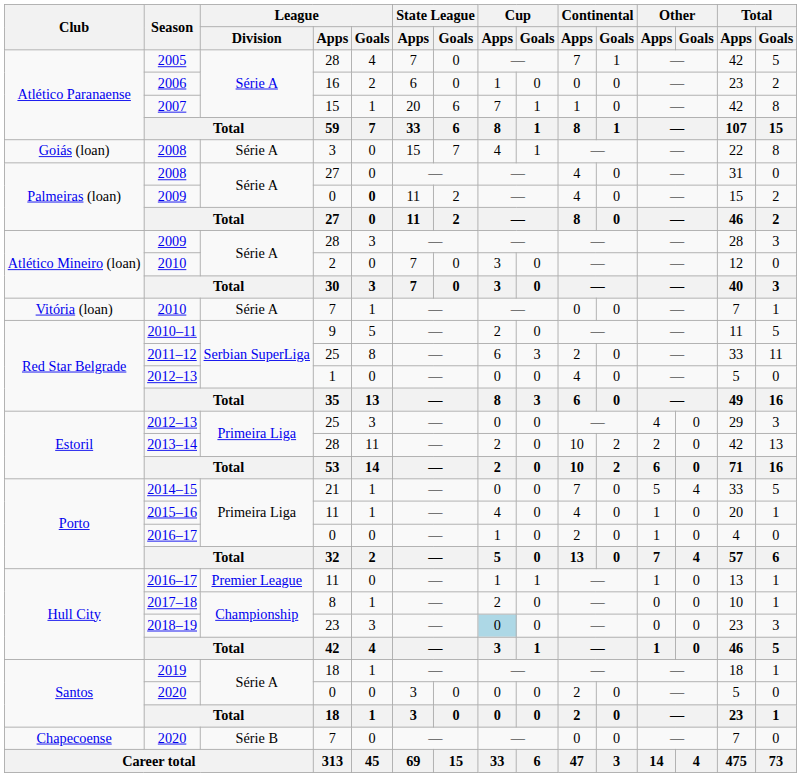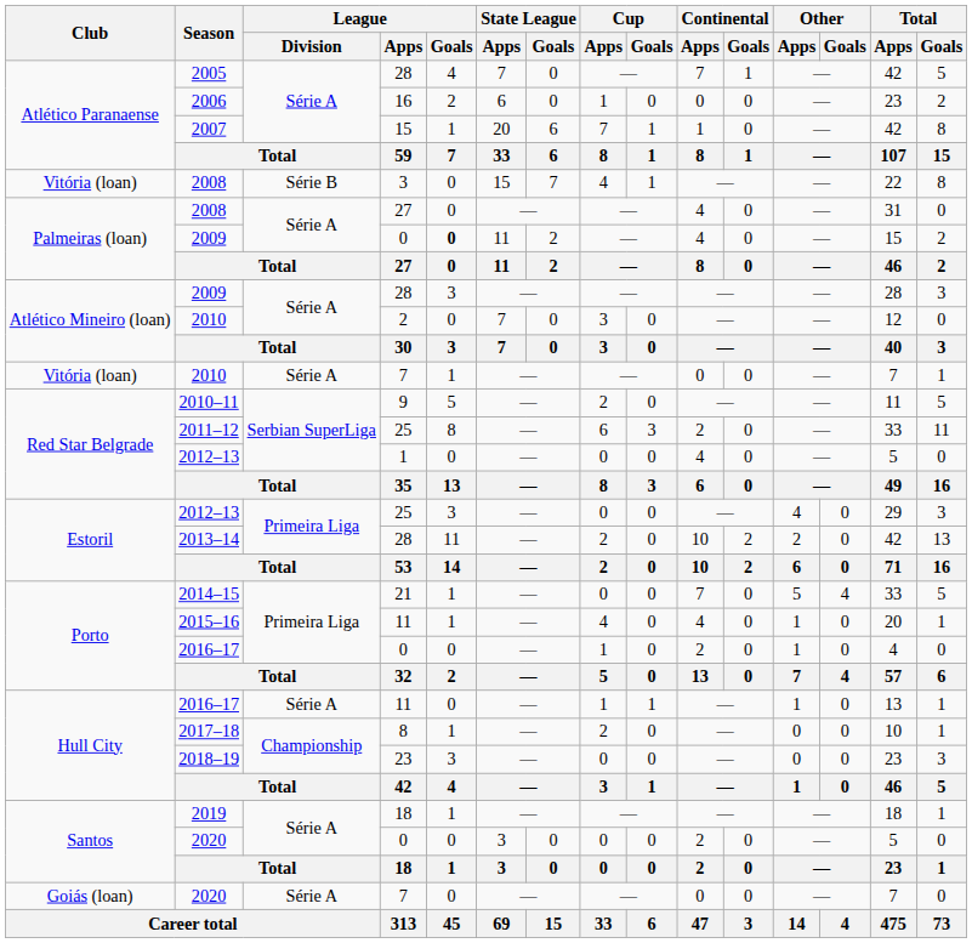2008 / 3 | Club: Goiás (loan) -> Vitória (loan)
2008 / 3 | League / Division: Série A -> Série B
2016–17 / 11 | League / Division: Premier League -> Série A
2018–19 | Cup / Apps: lightblue background -> no background
2020 / 7 | Club: Chapecoense -> Goiás (loan)
2020 / 7 | League / Division: Série B -> Série A
